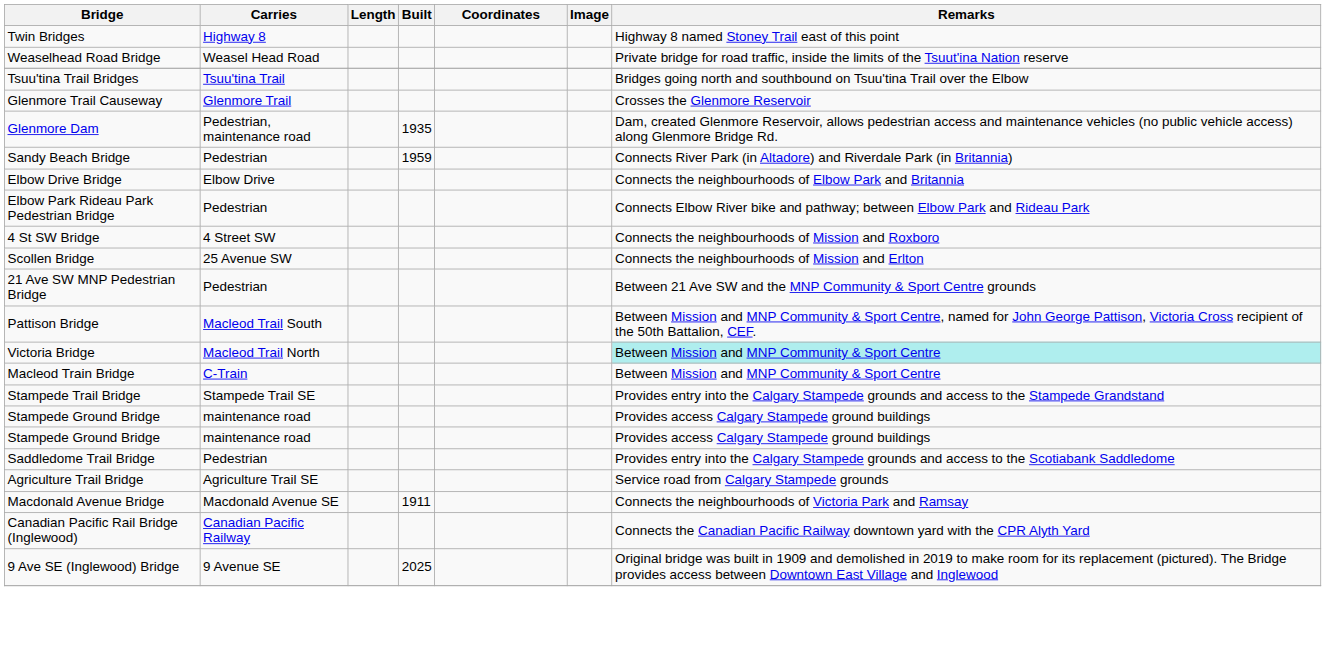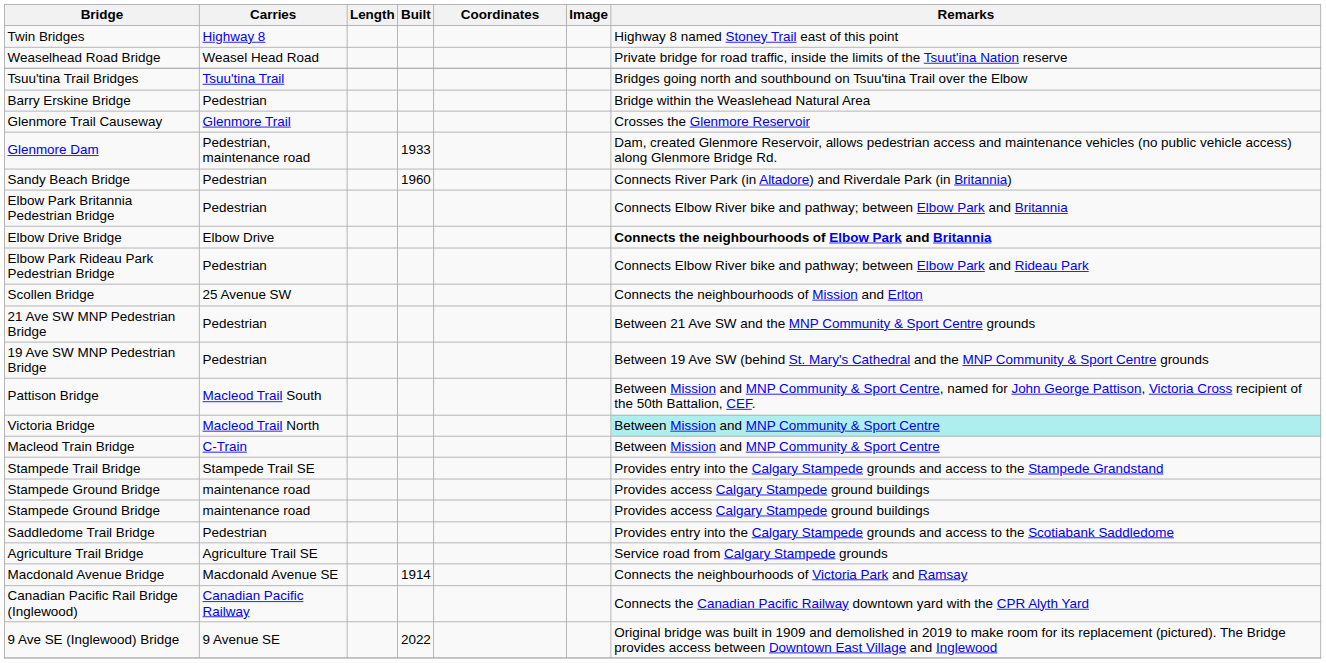+ row: Barry Erskine Bridge | Pedestrian | Bridge within the Weaslehead Natural Area
Glenmore Dam | Built: 1935 -> 1933
Sandy Beach Bridge | Built: 1959 -> 1960
+ row: Elbow Park Britannia Pedestrian Bridge | Pedestrian | Connects Elbow River bike and pathway; between Elbow Park and Britannia
Elbow Drive Bridge | Remarks: normal -> bold
- row: 4 St SW Bridge | 4 Street SW | Connects the neighbourhoods of Mission and Roxboro
+ row: 19 Ave SW MNP Pedestrian Bridge | Pedestrian | Between 19 Ave SW (behind St. Mary's Cathedral and the MNP Community & Sport Centre grounds
Macdonald Avenue Bridge | Built: 1911 -> 1914
9 Ave SE (Inglewood) Bridge | Built: 2025 -> 2022
